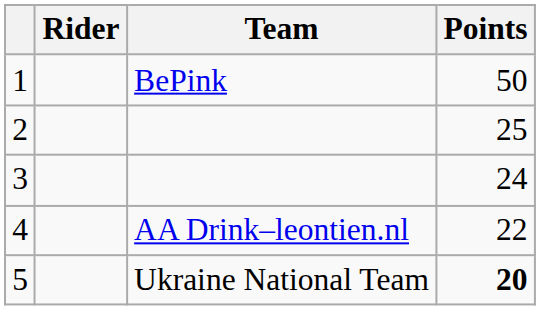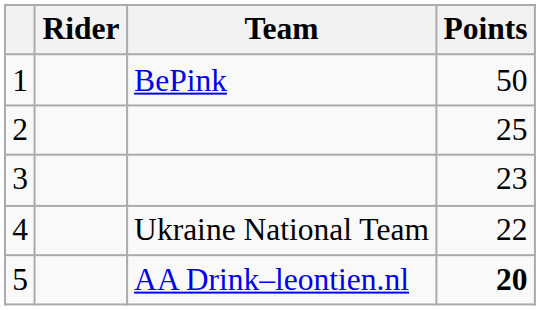3 | Points: 24 -> 23
4 | Team: AA Drink–leontien.nl -> Ukraine National Team
5 | Team: Ukraine National Team -> AA Drink–leontien.nl
